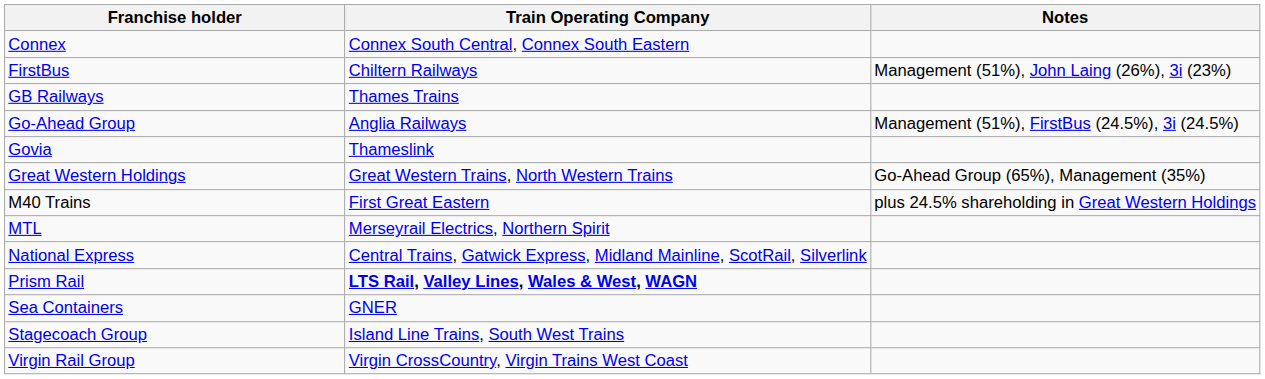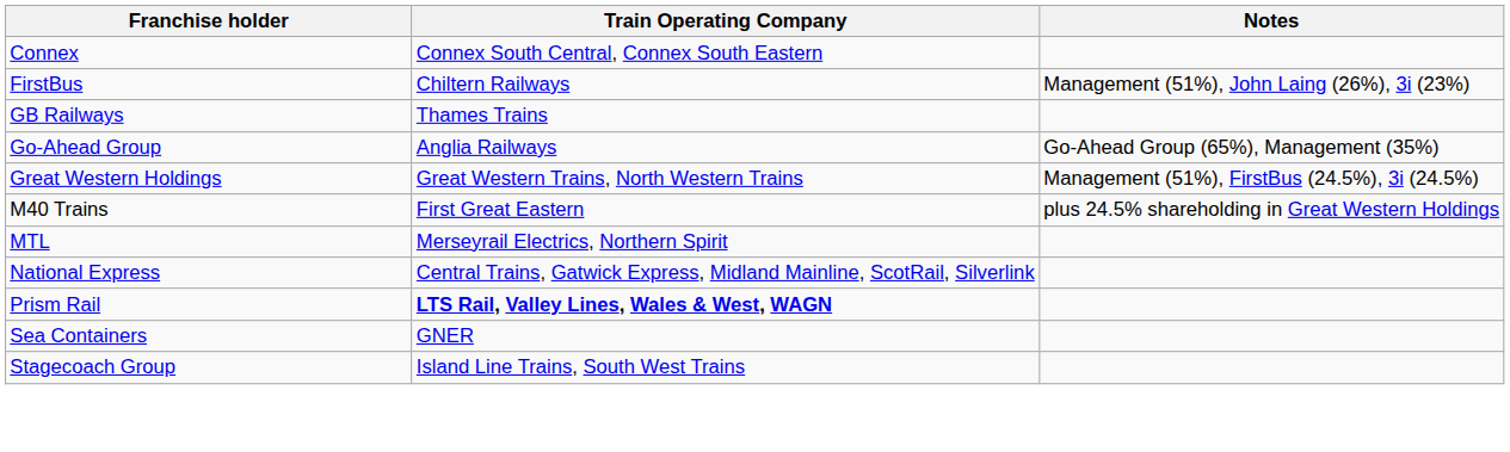Go-Ahead Group | Notes: Management (51%), FirstBus (24.5%), 3i (24.5%) -> Go-Ahead Group (65%), Management (35%)
- row: Govia | Thameslink
Great Western Holdings | Notes: Go-Ahead Group (65%), Management (35%) -> Management (51%), FirstBus (24.5%), 3i (24.5%)
- row: Virgin Rail Group | Virgin CrossCountry, Virgin Trains West Coast
